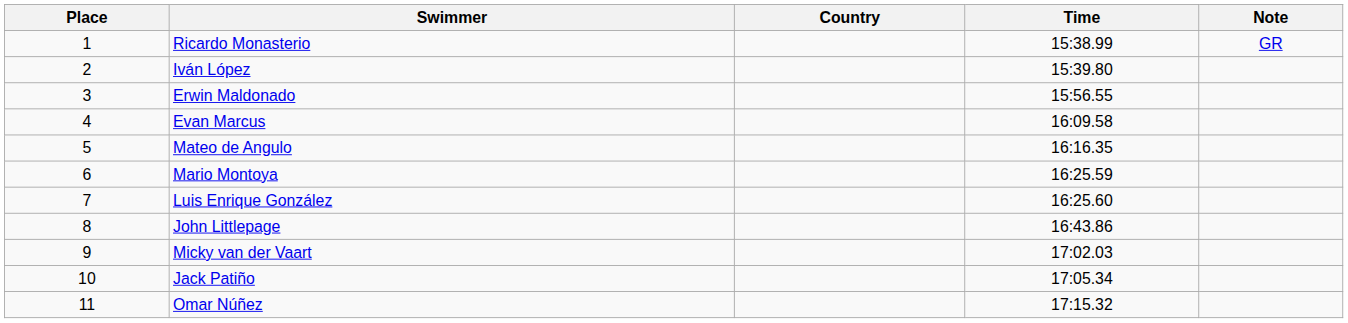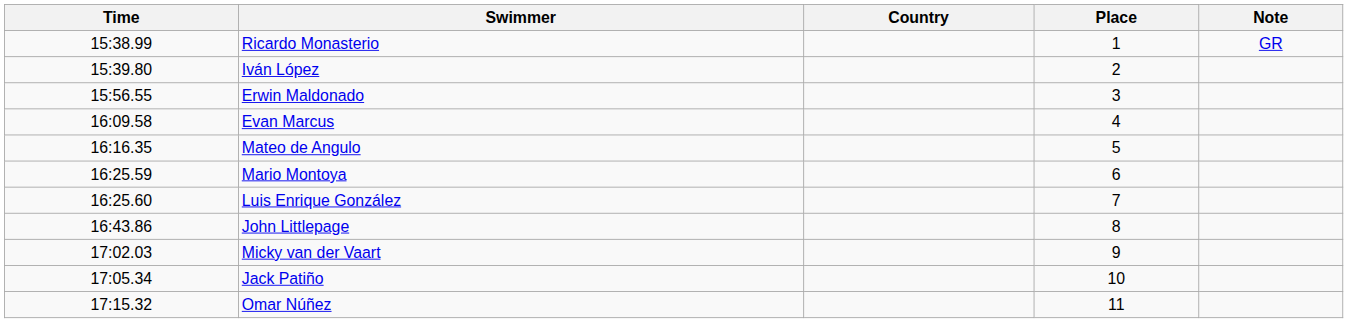columns swapped: Place <-> Time
